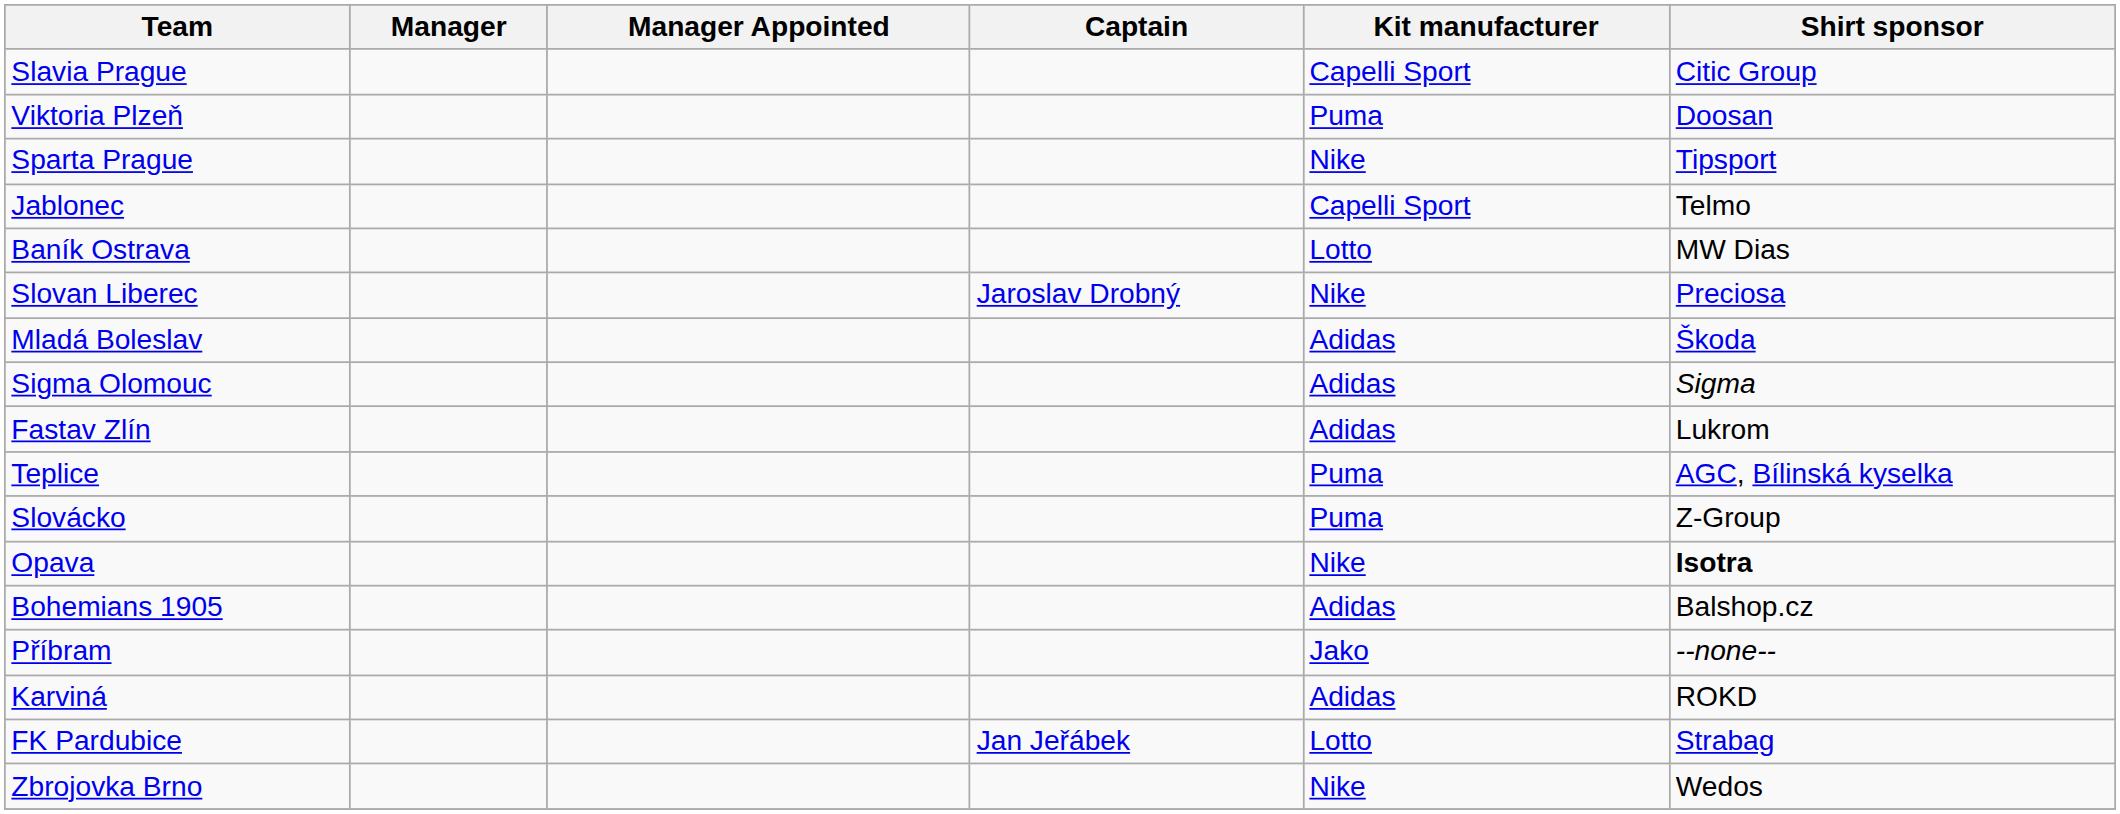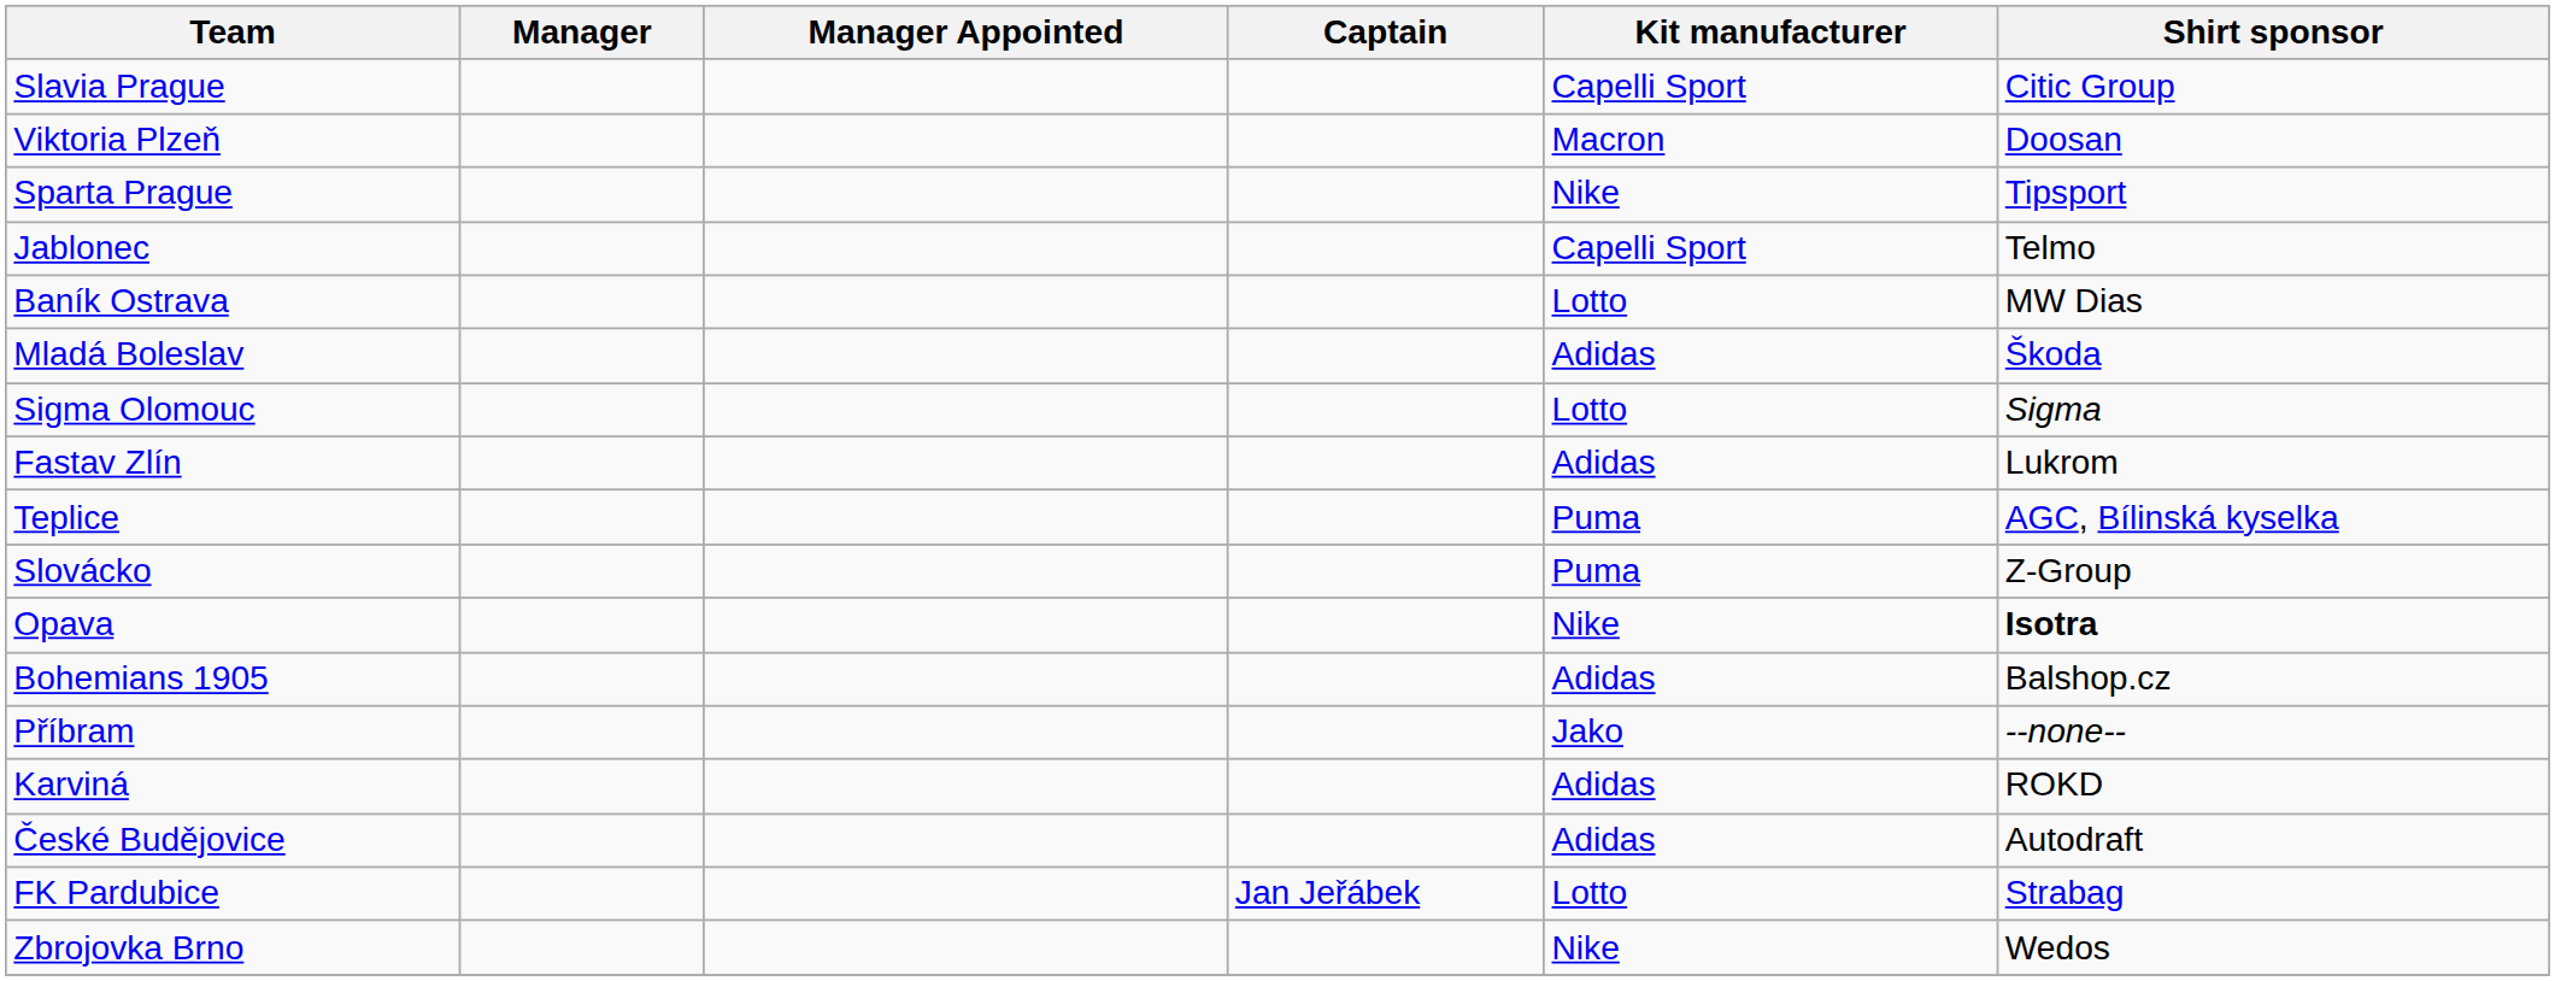Viktoria Plzeň | Kit manufacturer: Puma -> Macron
- row: Slovan Liberec | Jaroslav Drobný | Nike | Preciosa
Sigma Olomouc | Kit manufacturer: Adidas -> Lotto
+ row: České Budějovice | Adidas | Autodraft
